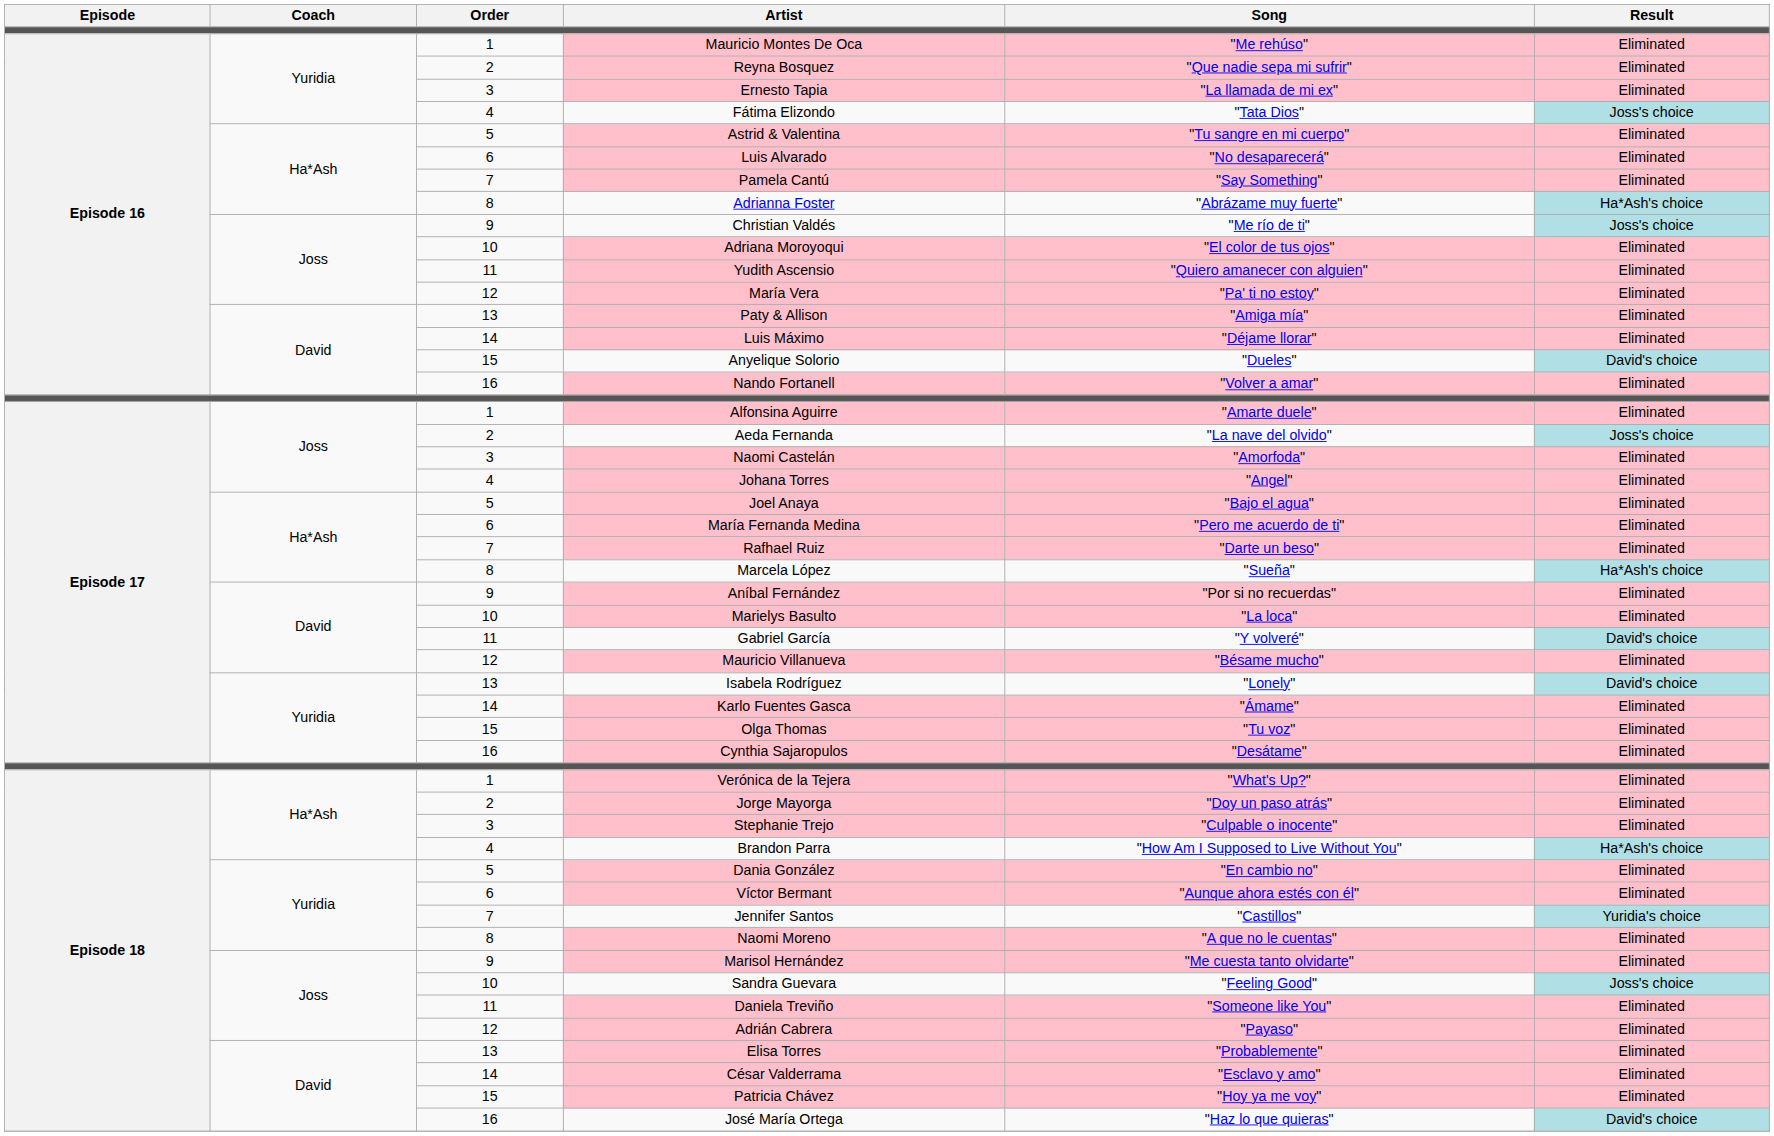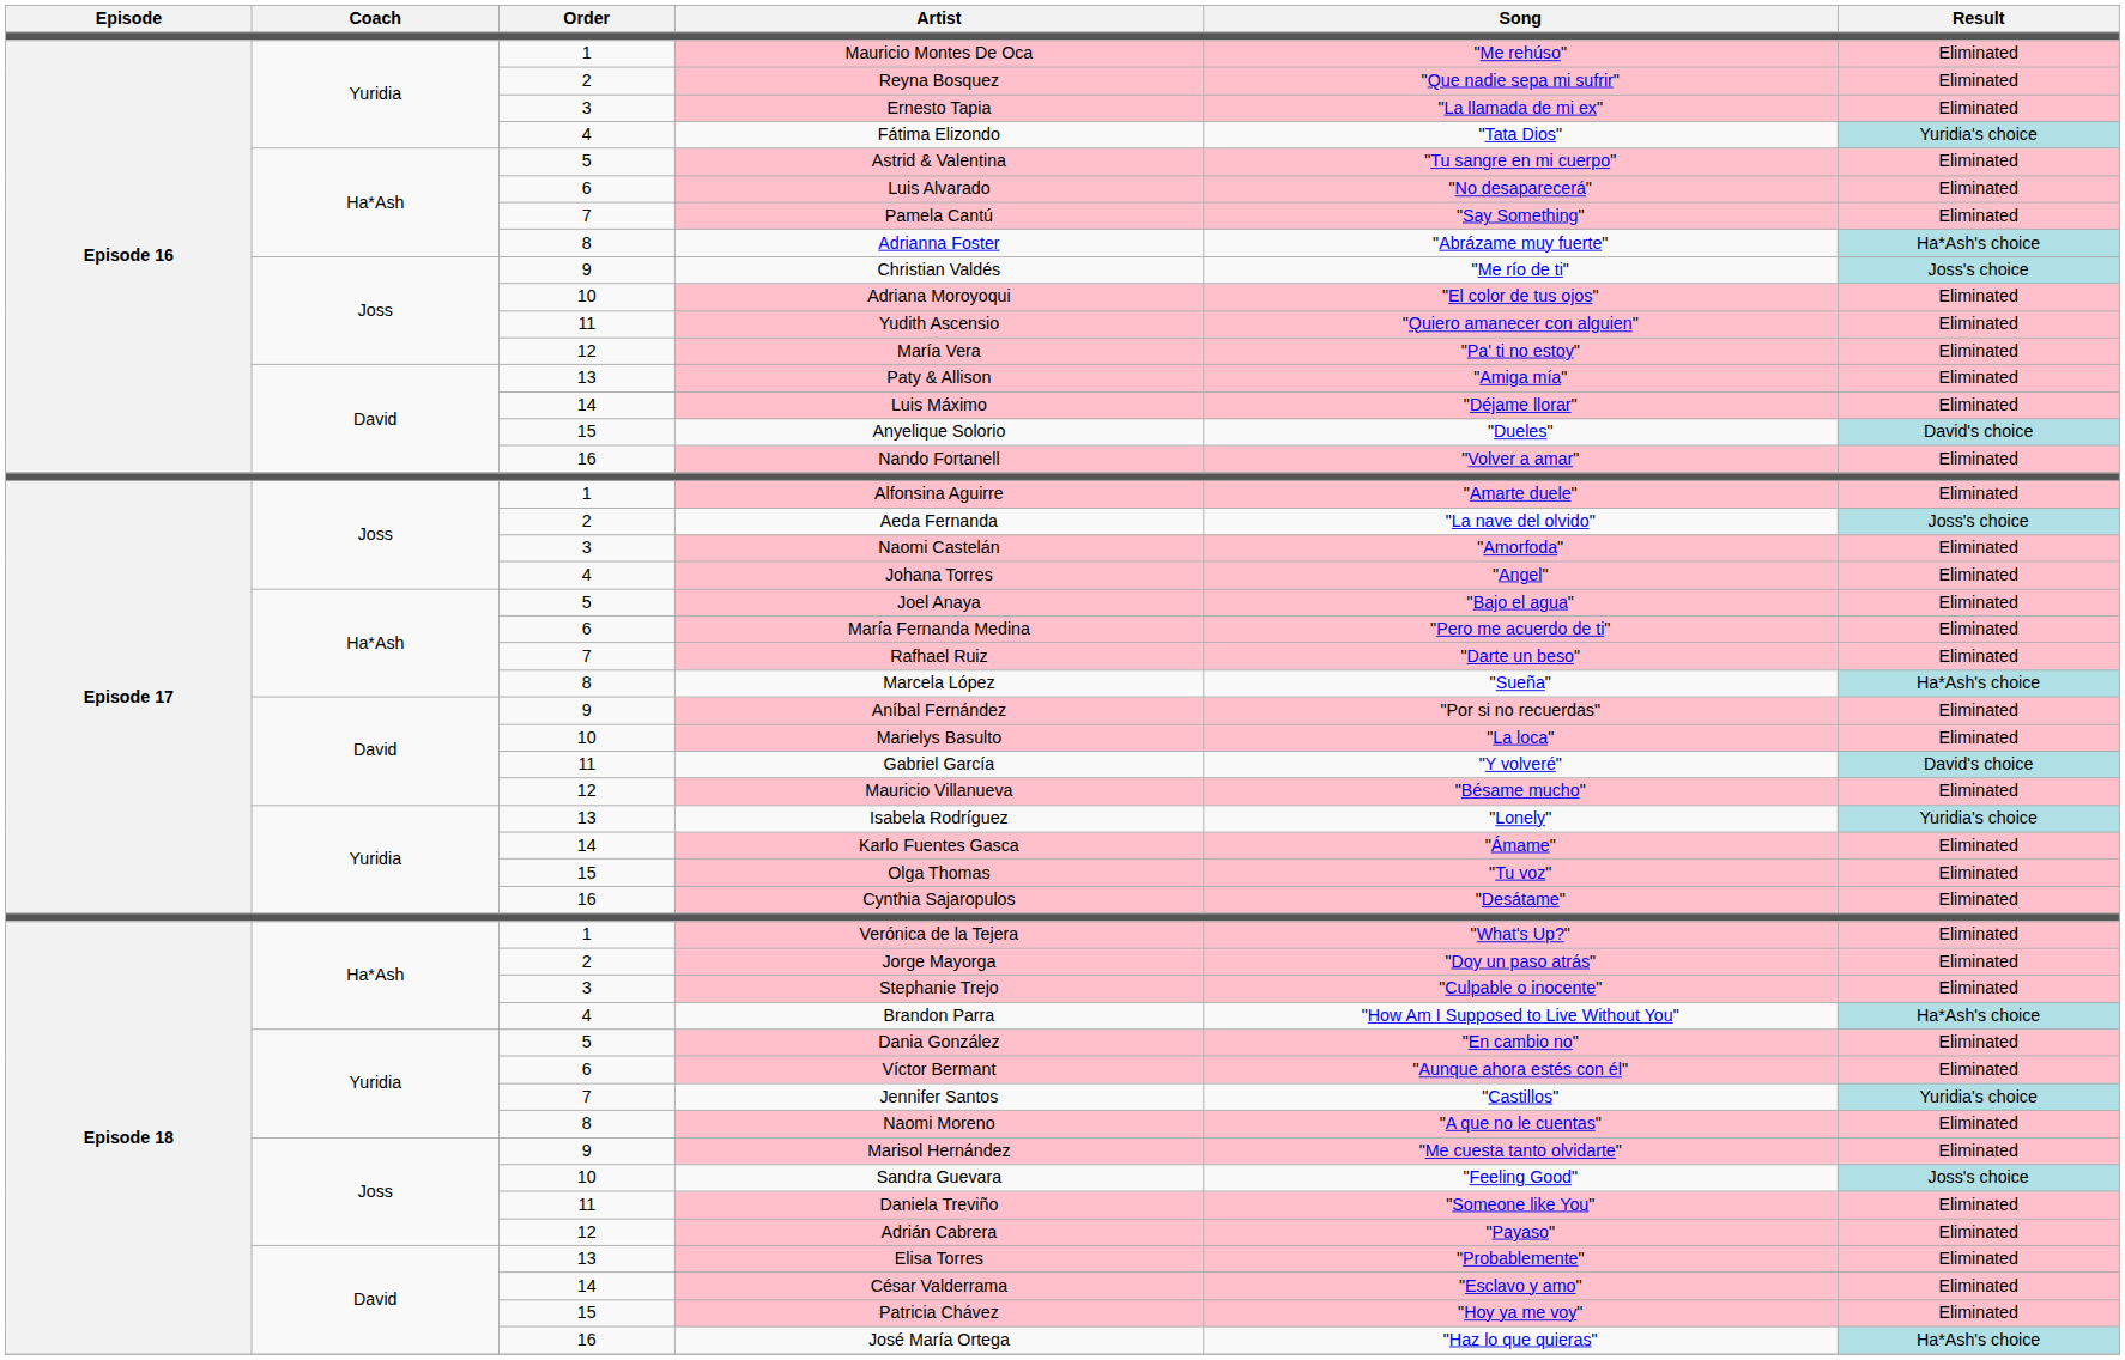Fátima Elizondo | Result: Joss's choice -> Yuridia's choice
Isabela Rodríguez | Result: David's choice -> Yuridia's choice
José María Ortega | Result: David's choice -> Ha*Ash's choice
